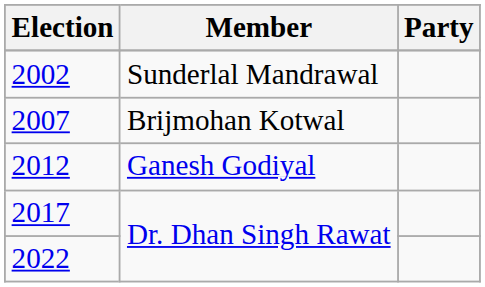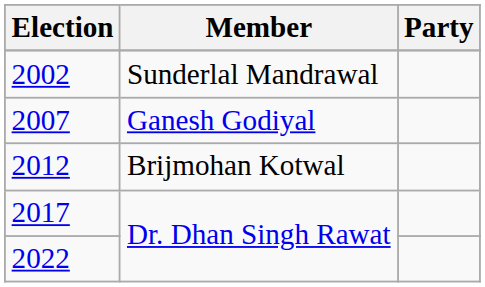2007 | Member: Brijmohan Kotwal -> Ganesh Godiyal
2012 | Member: Ganesh Godiyal -> Brijmohan Kotwal
